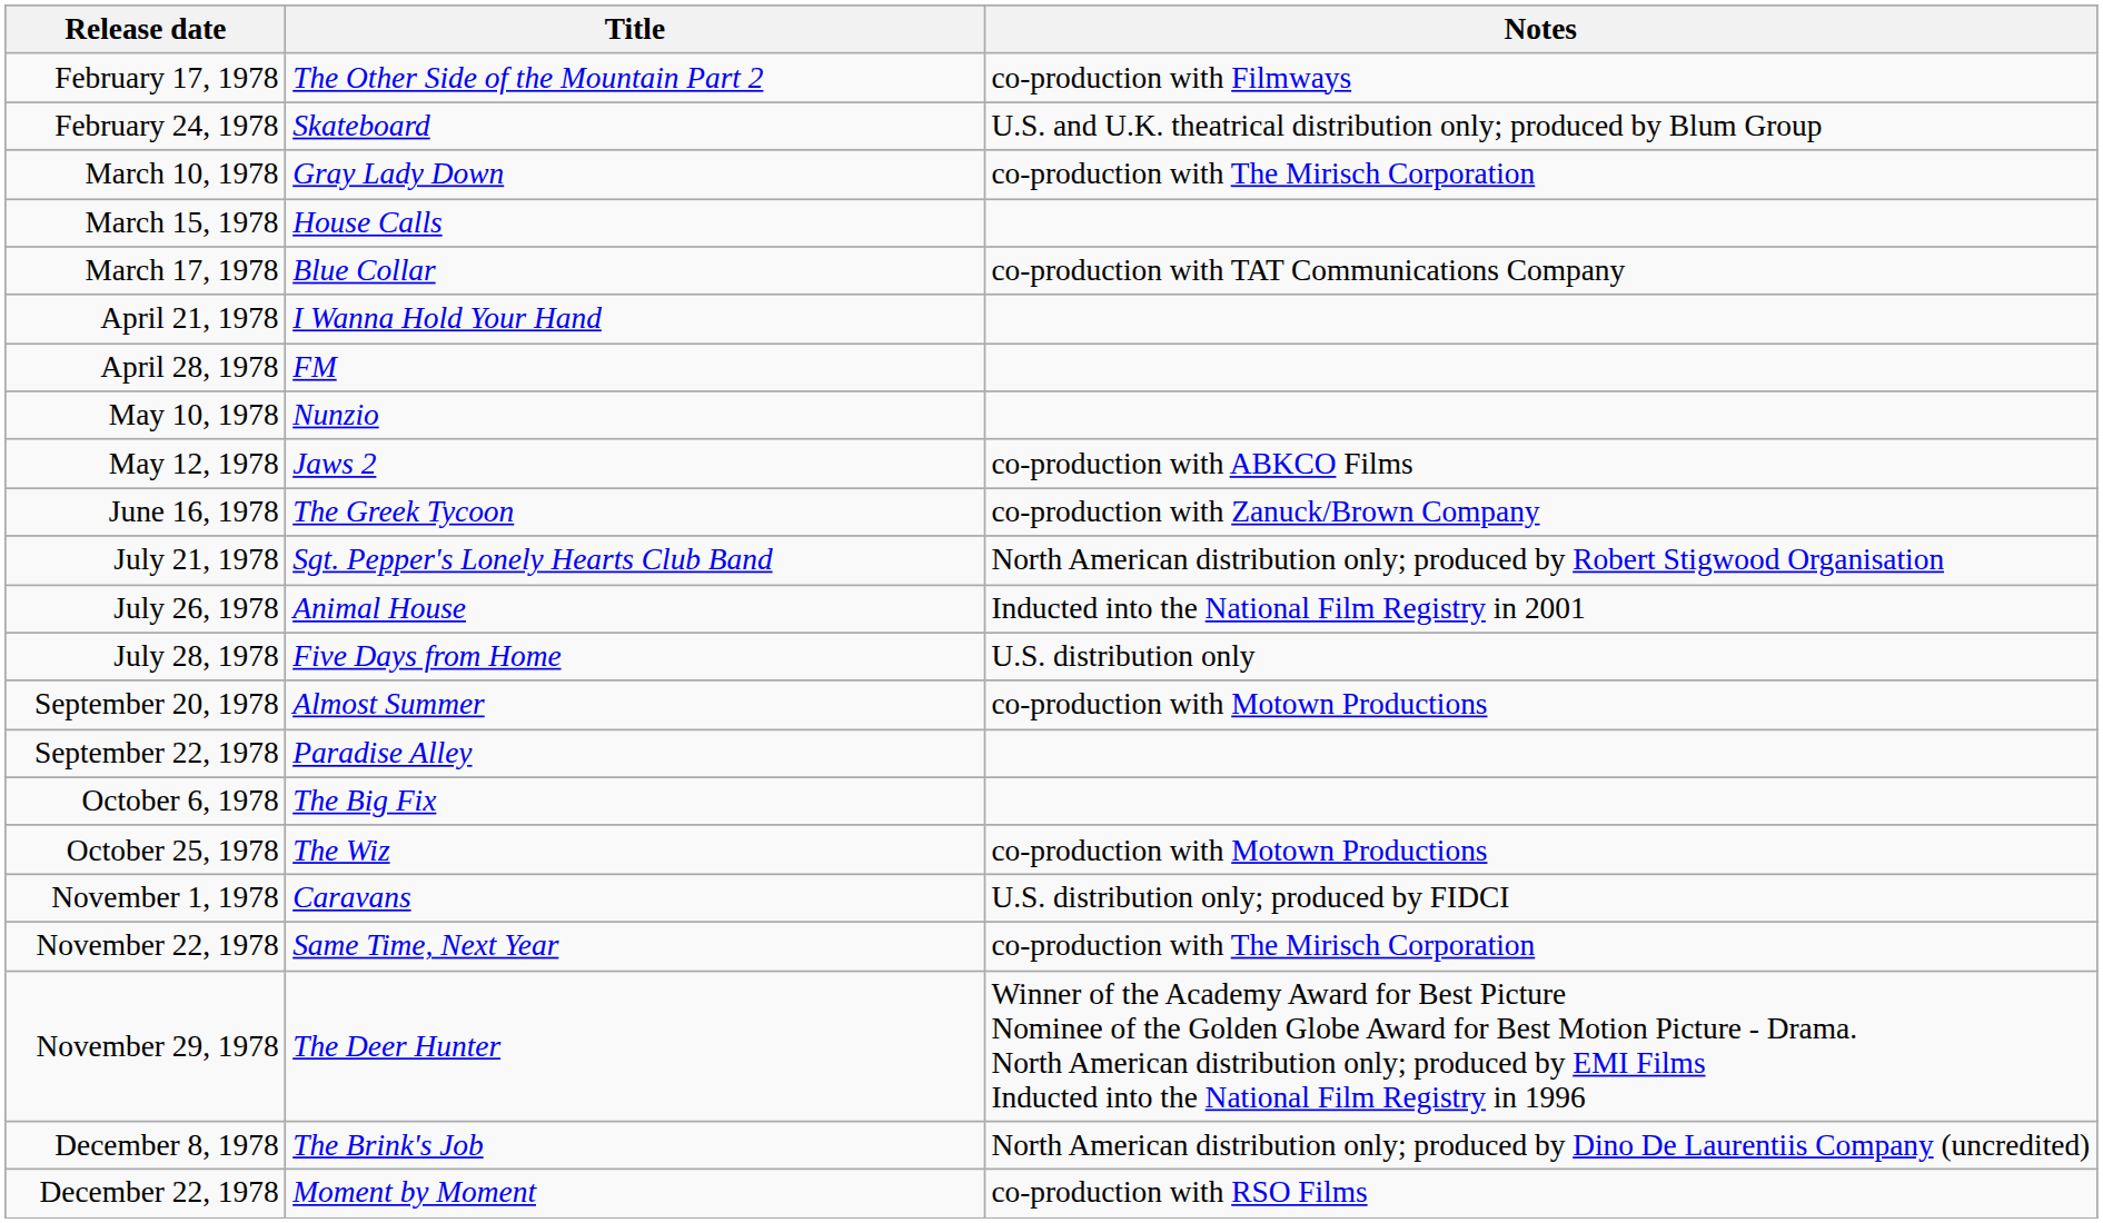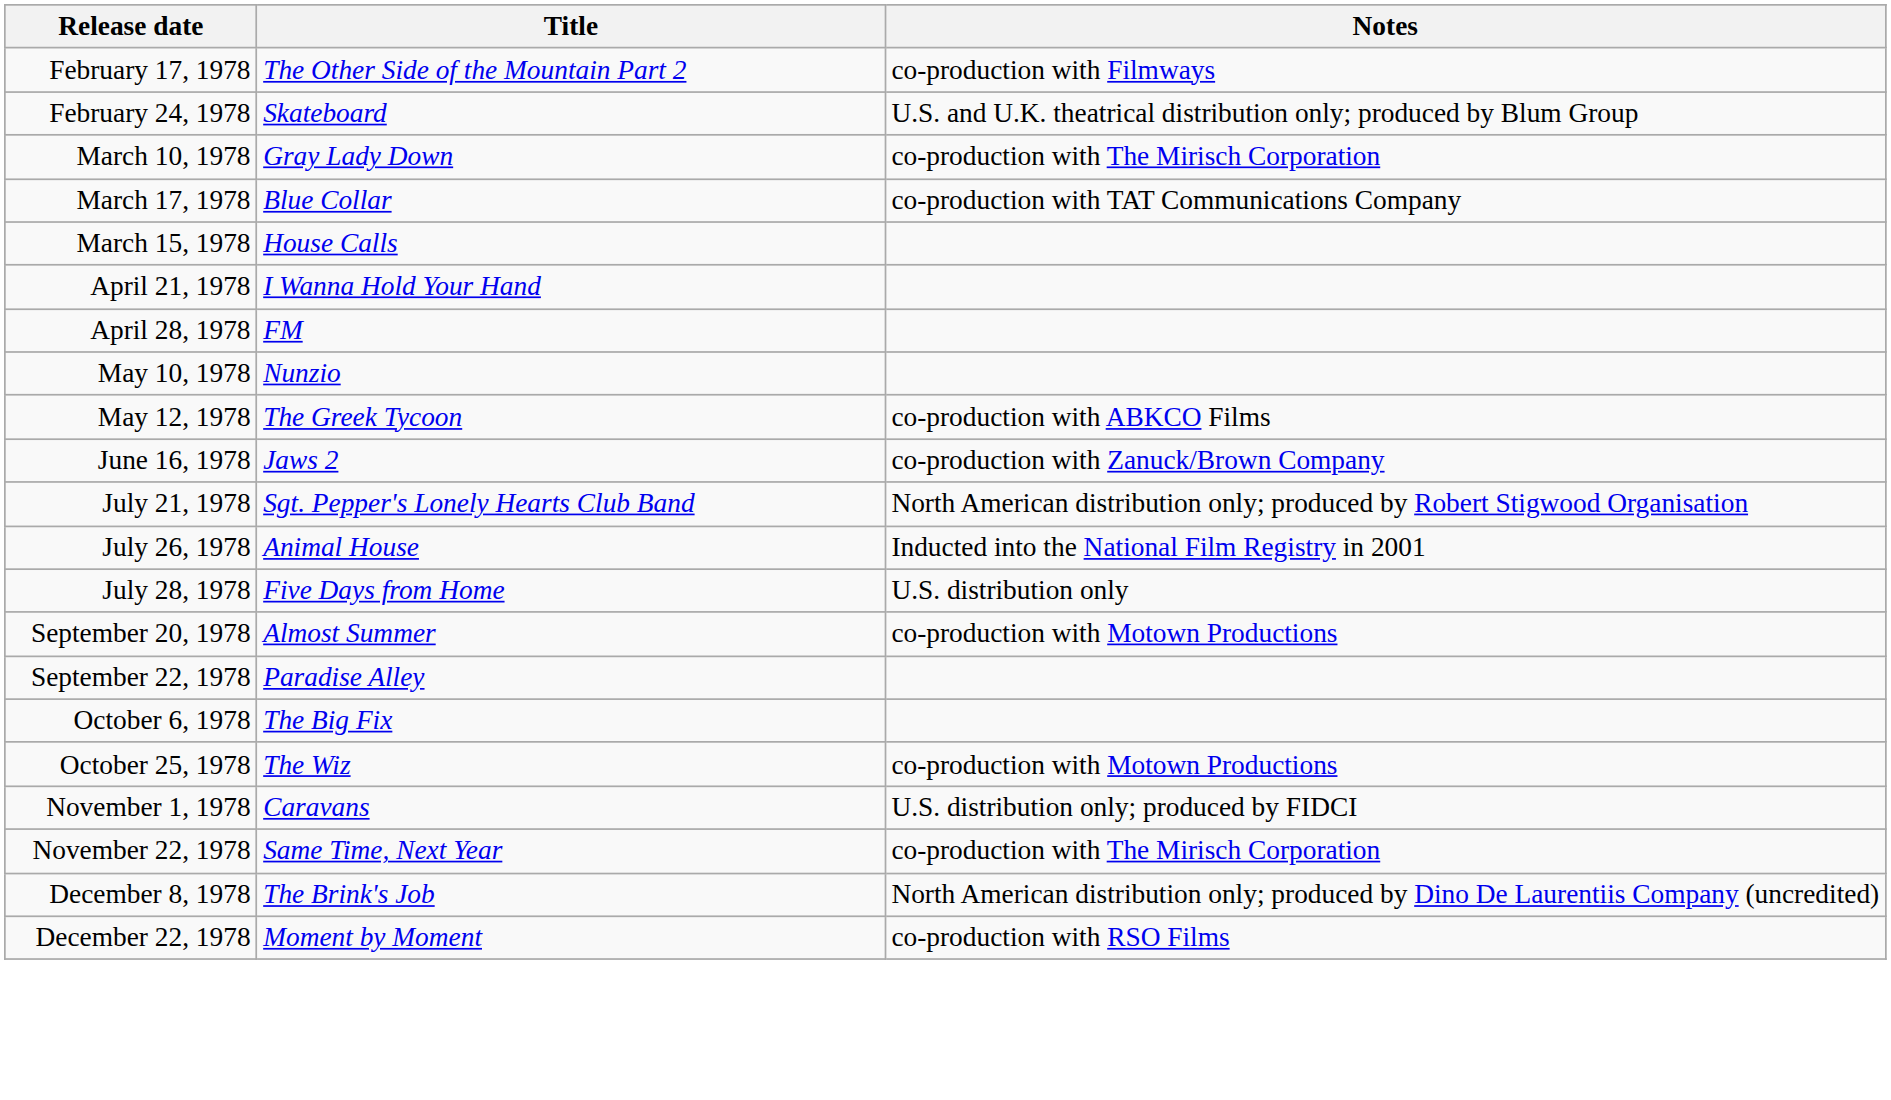rows swapped: March 15, 1978 <-> March 17, 1978
May 12, 1978 | Title: Jaws 2 -> The Greek Tycoon
June 16, 1978 | Title: The Greek Tycoon -> Jaws 2
- row: November 29, 1978 | The Deer Hunter | Winner of the Academy Award for Best Picture Nominee of the Golden Globe Award for Best Motion Picture - Drama. North American distribution only; produced by EMI Films Inducted into the National Film Registry in 1996
